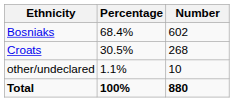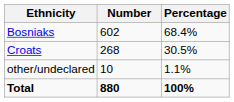columns swapped: Number <-> Percentage
